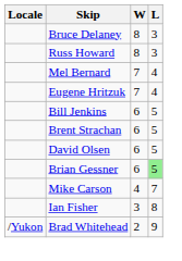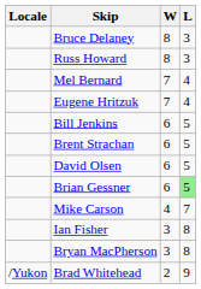+ row: Bryan MacPherson | 3 | 8
